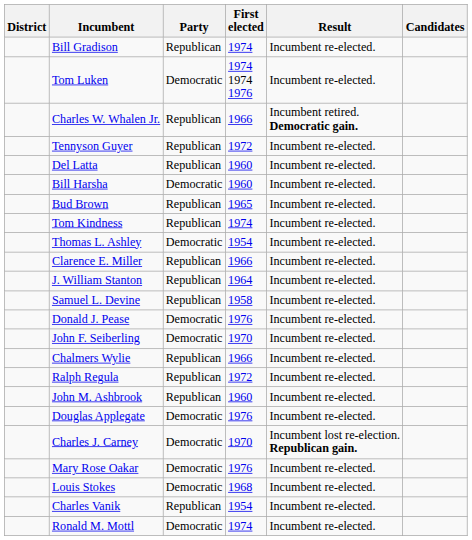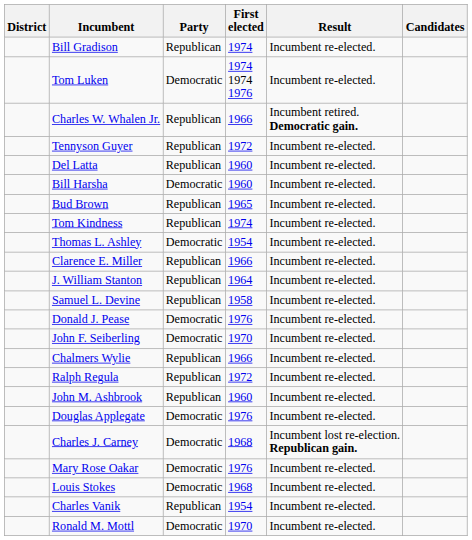Charles J. Carney | First elected: 1970 -> 1968
Ronald M. Mottl | First elected: 1974 -> 1970
